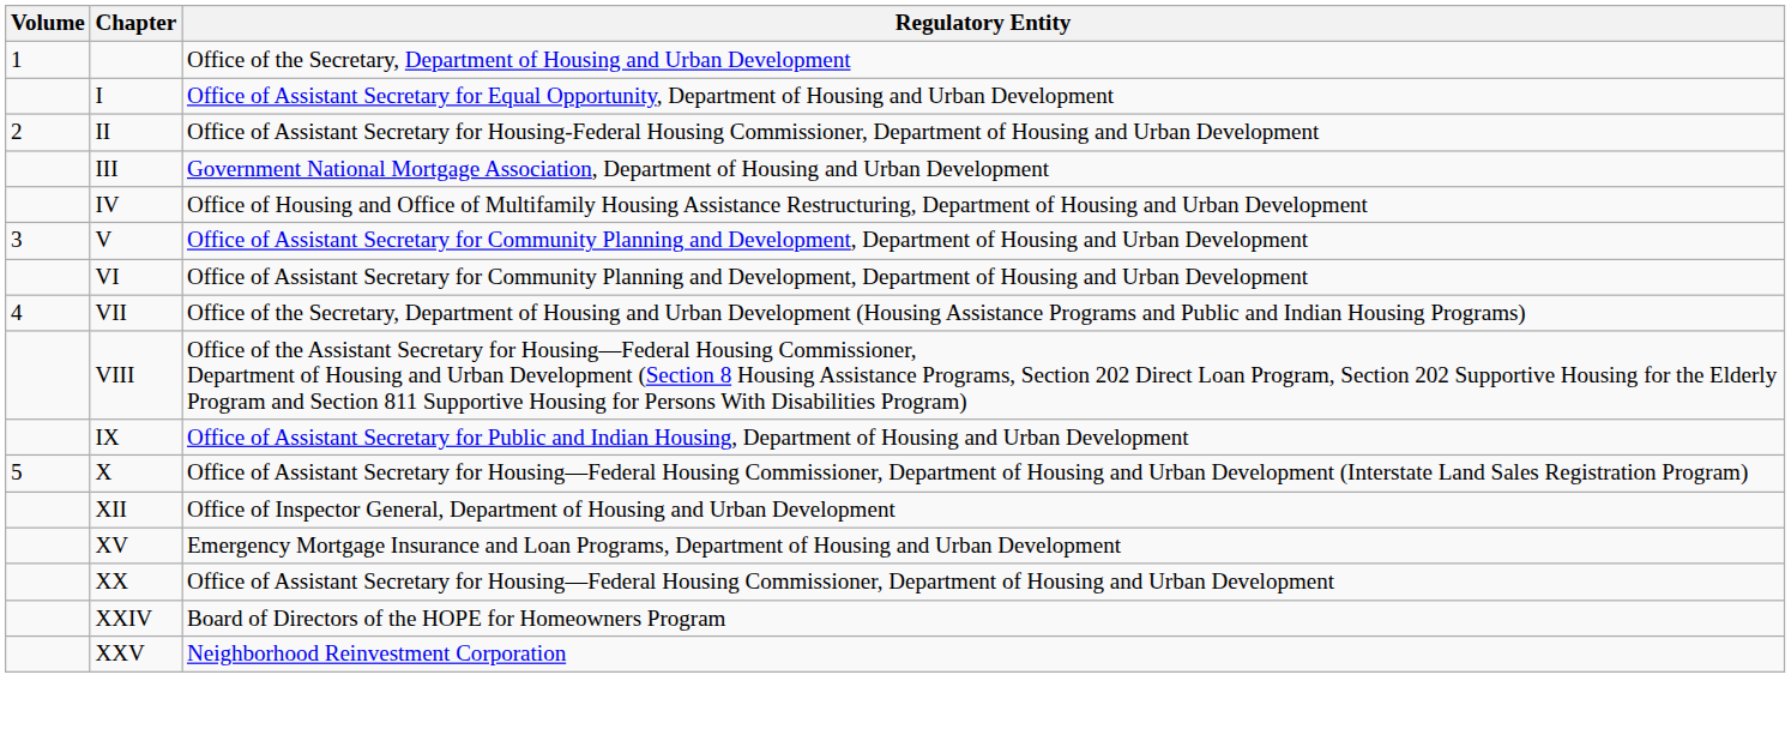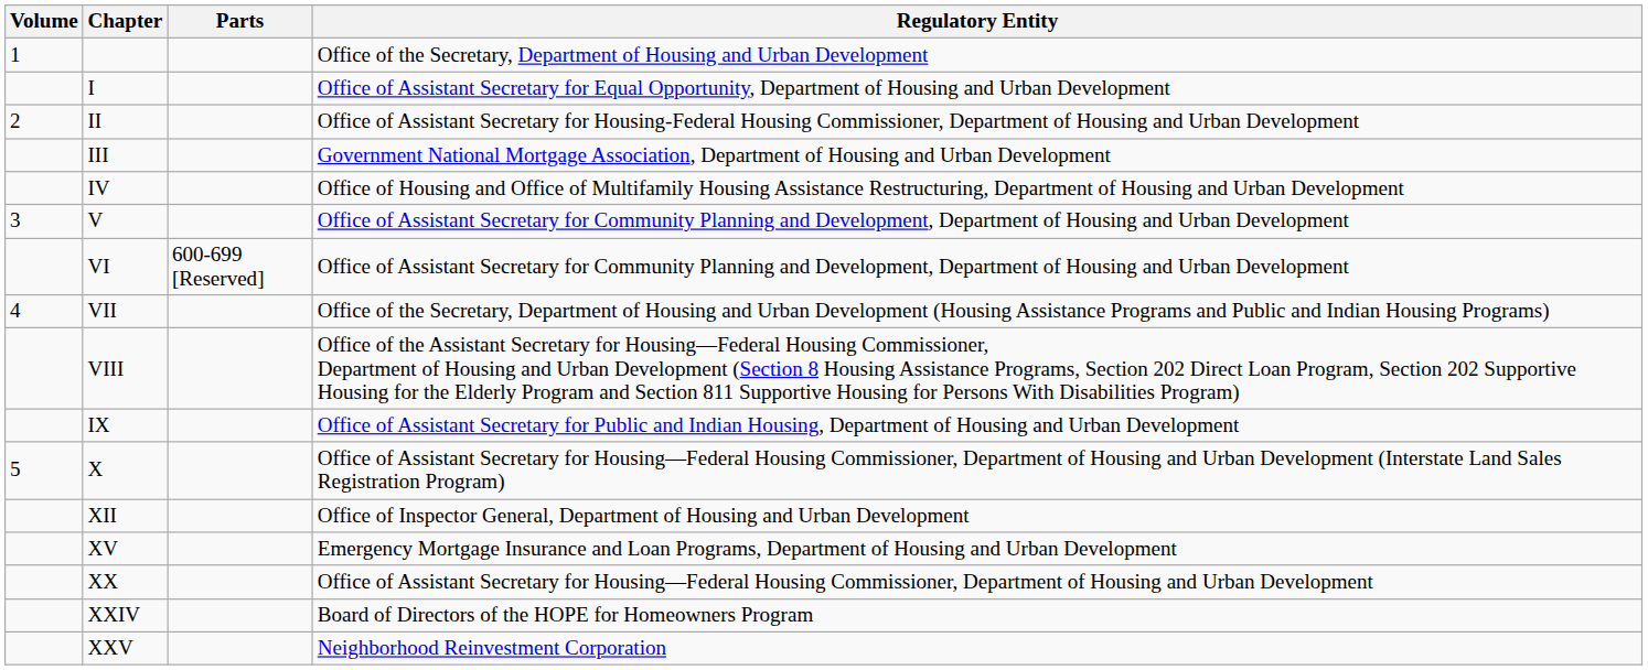+ column: Parts | 600-699 [Reserved]
